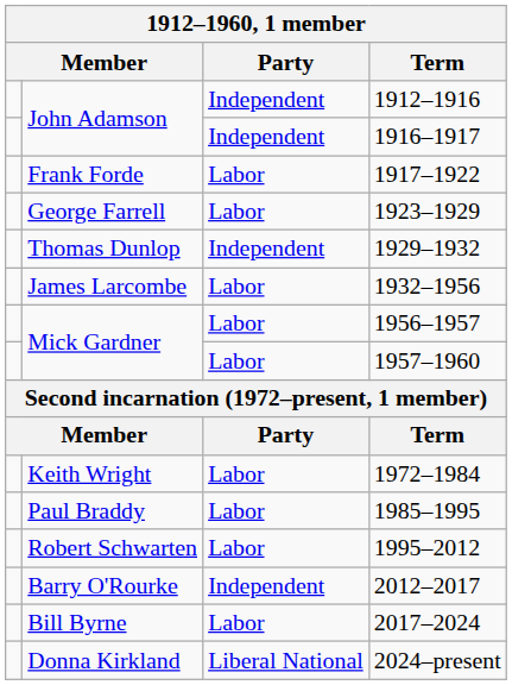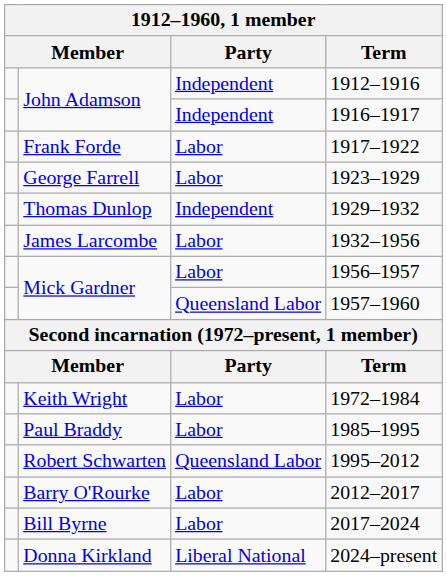1957–1960 | Party: Labor -> Queensland Labor
1995–2012 | Party: Labor -> Queensland Labor
2012–2017 | Party: Independent -> Labor
